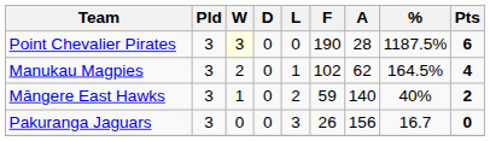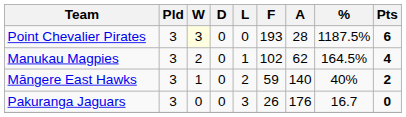Point Chevalier Pirates | F: 190 -> 193
Pakuranga Jaguars | A: 156 -> 176
